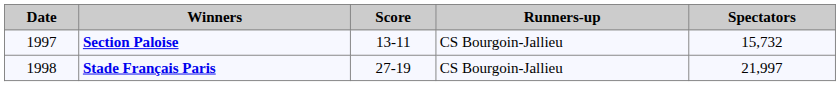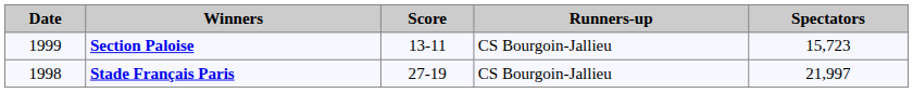Section Paloise | Date: 1997 -> 1999
Section Paloise | Spectators: 15,732 -> 15,723
